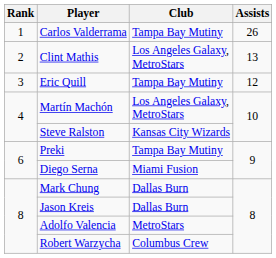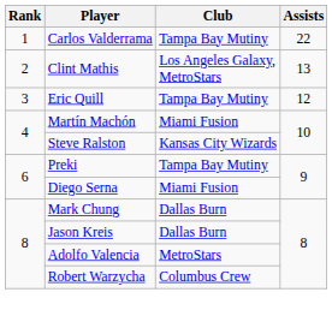Carlos Valderrama | Assists: 26 -> 22
Martín Machón | Club: Los Angeles Galaxy, MetroStars -> Miami Fusion
